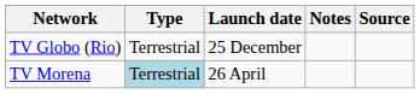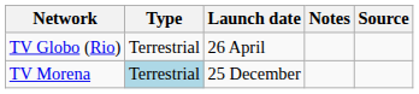TV Globo (Rio) | Launch date: 25 December -> 26 April
TV Morena | Launch date: 26 April -> 25 December
